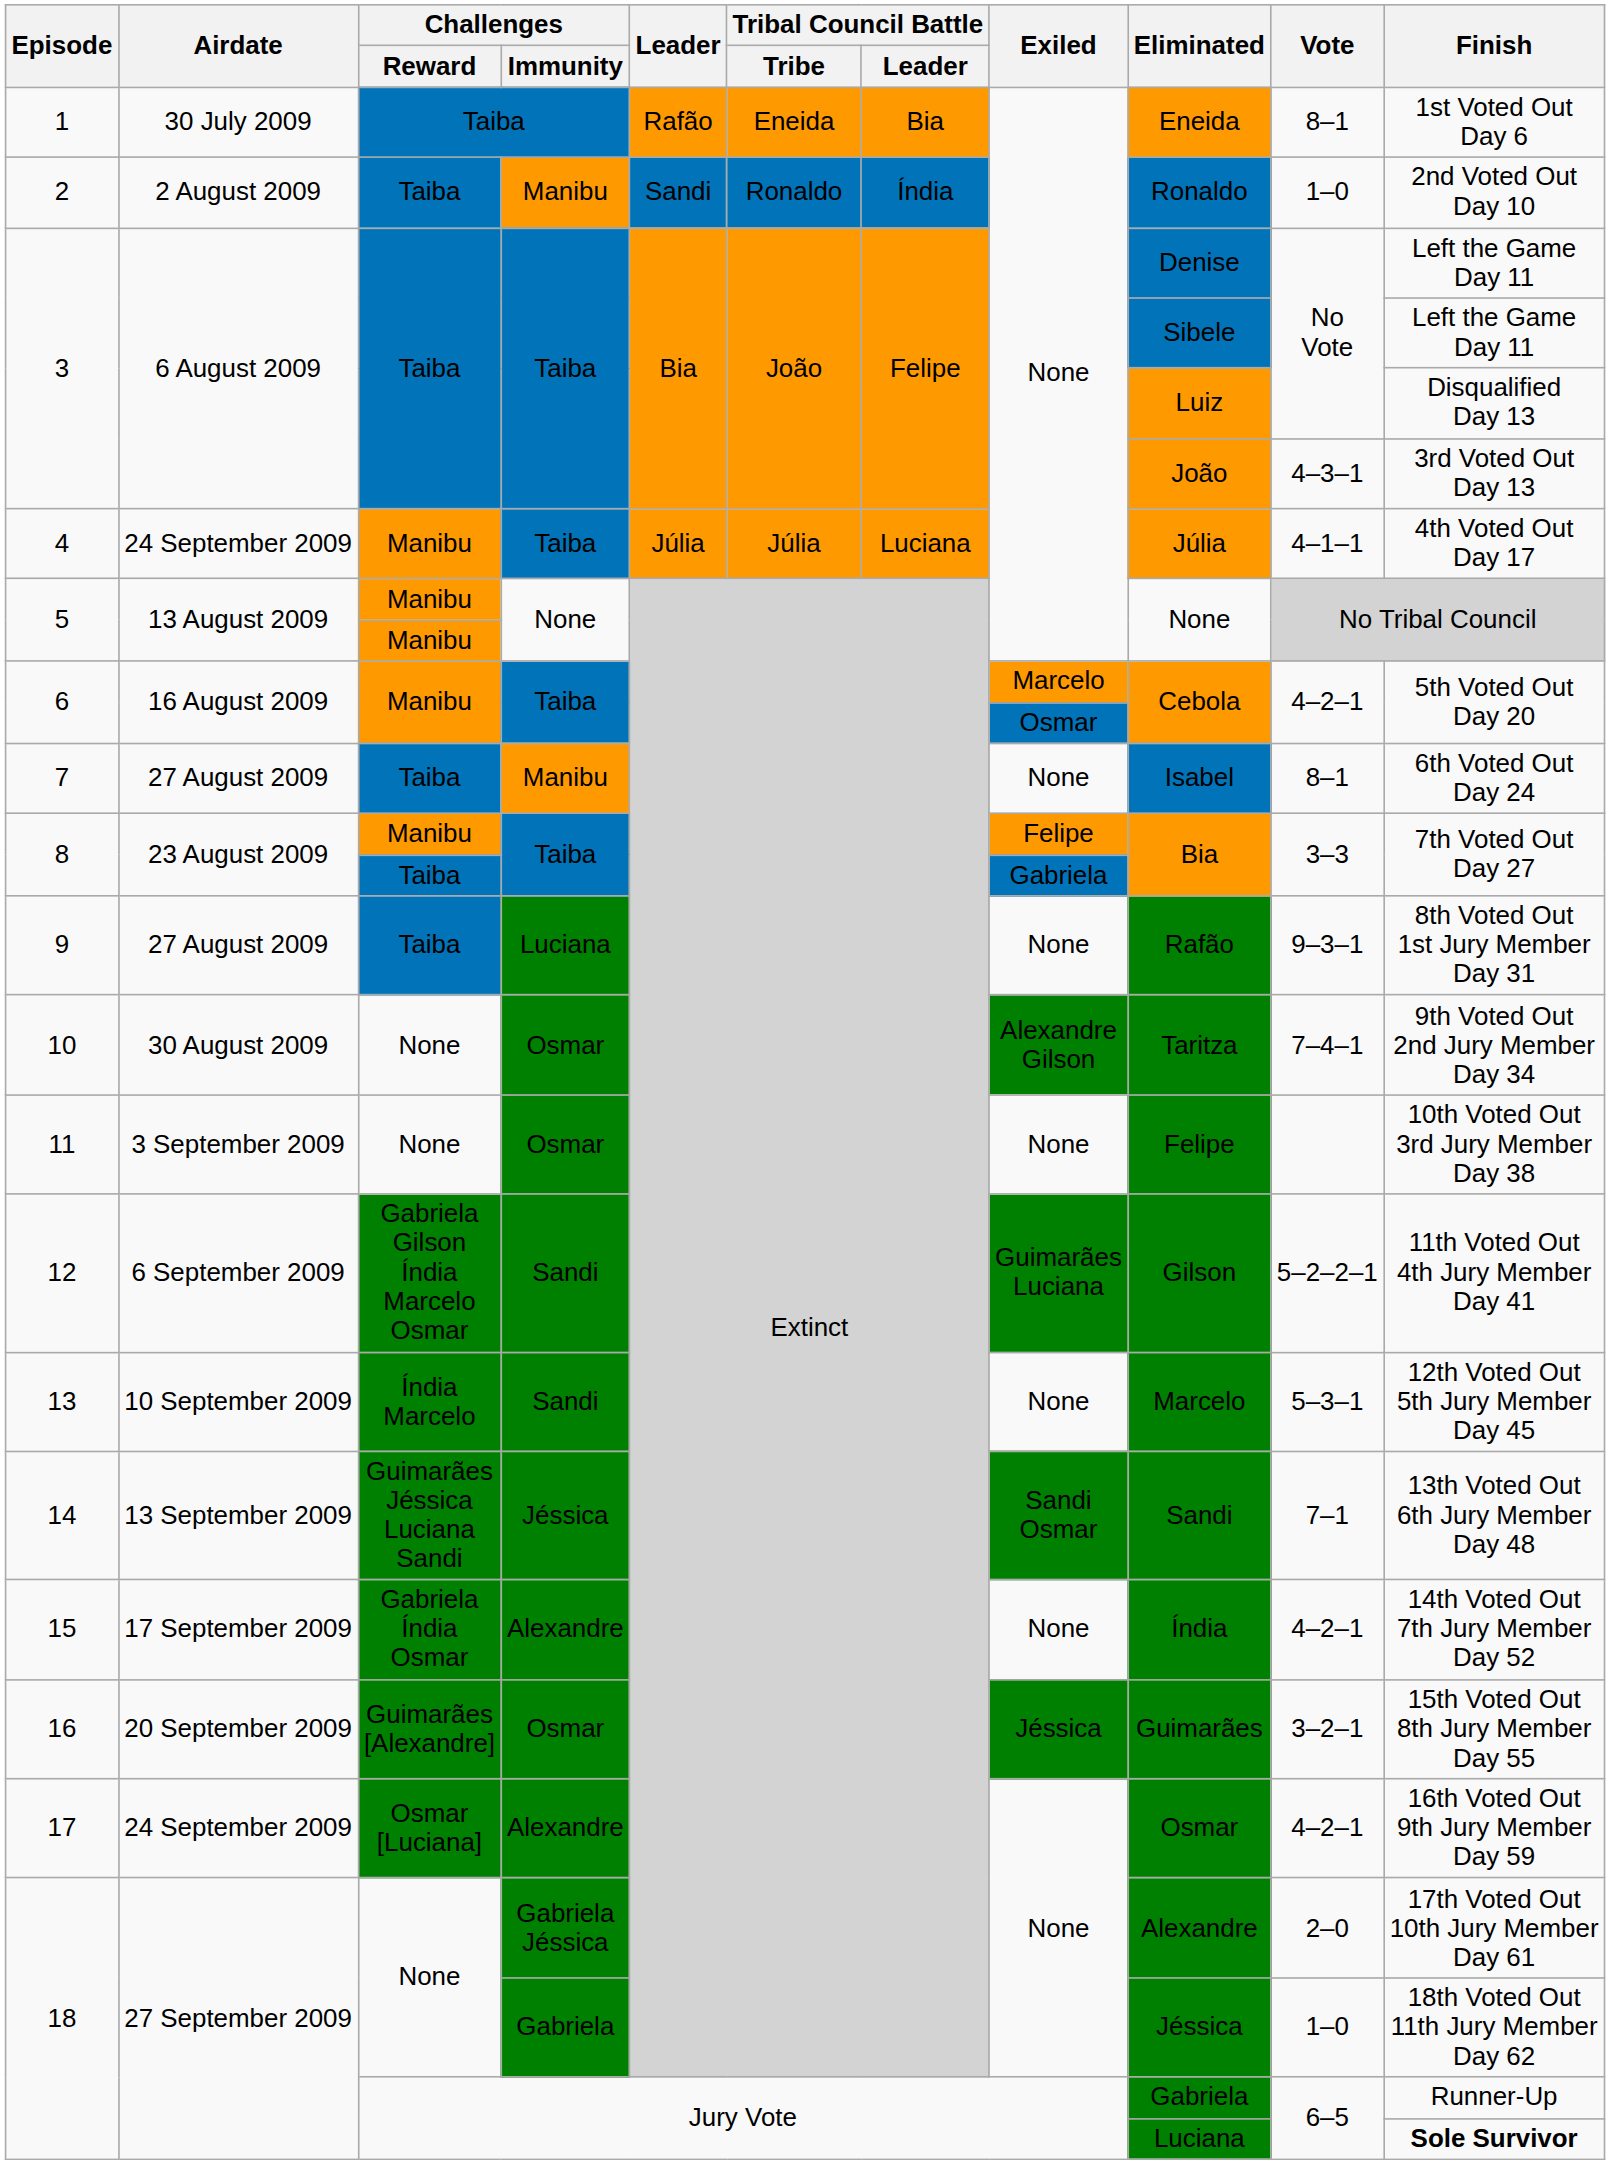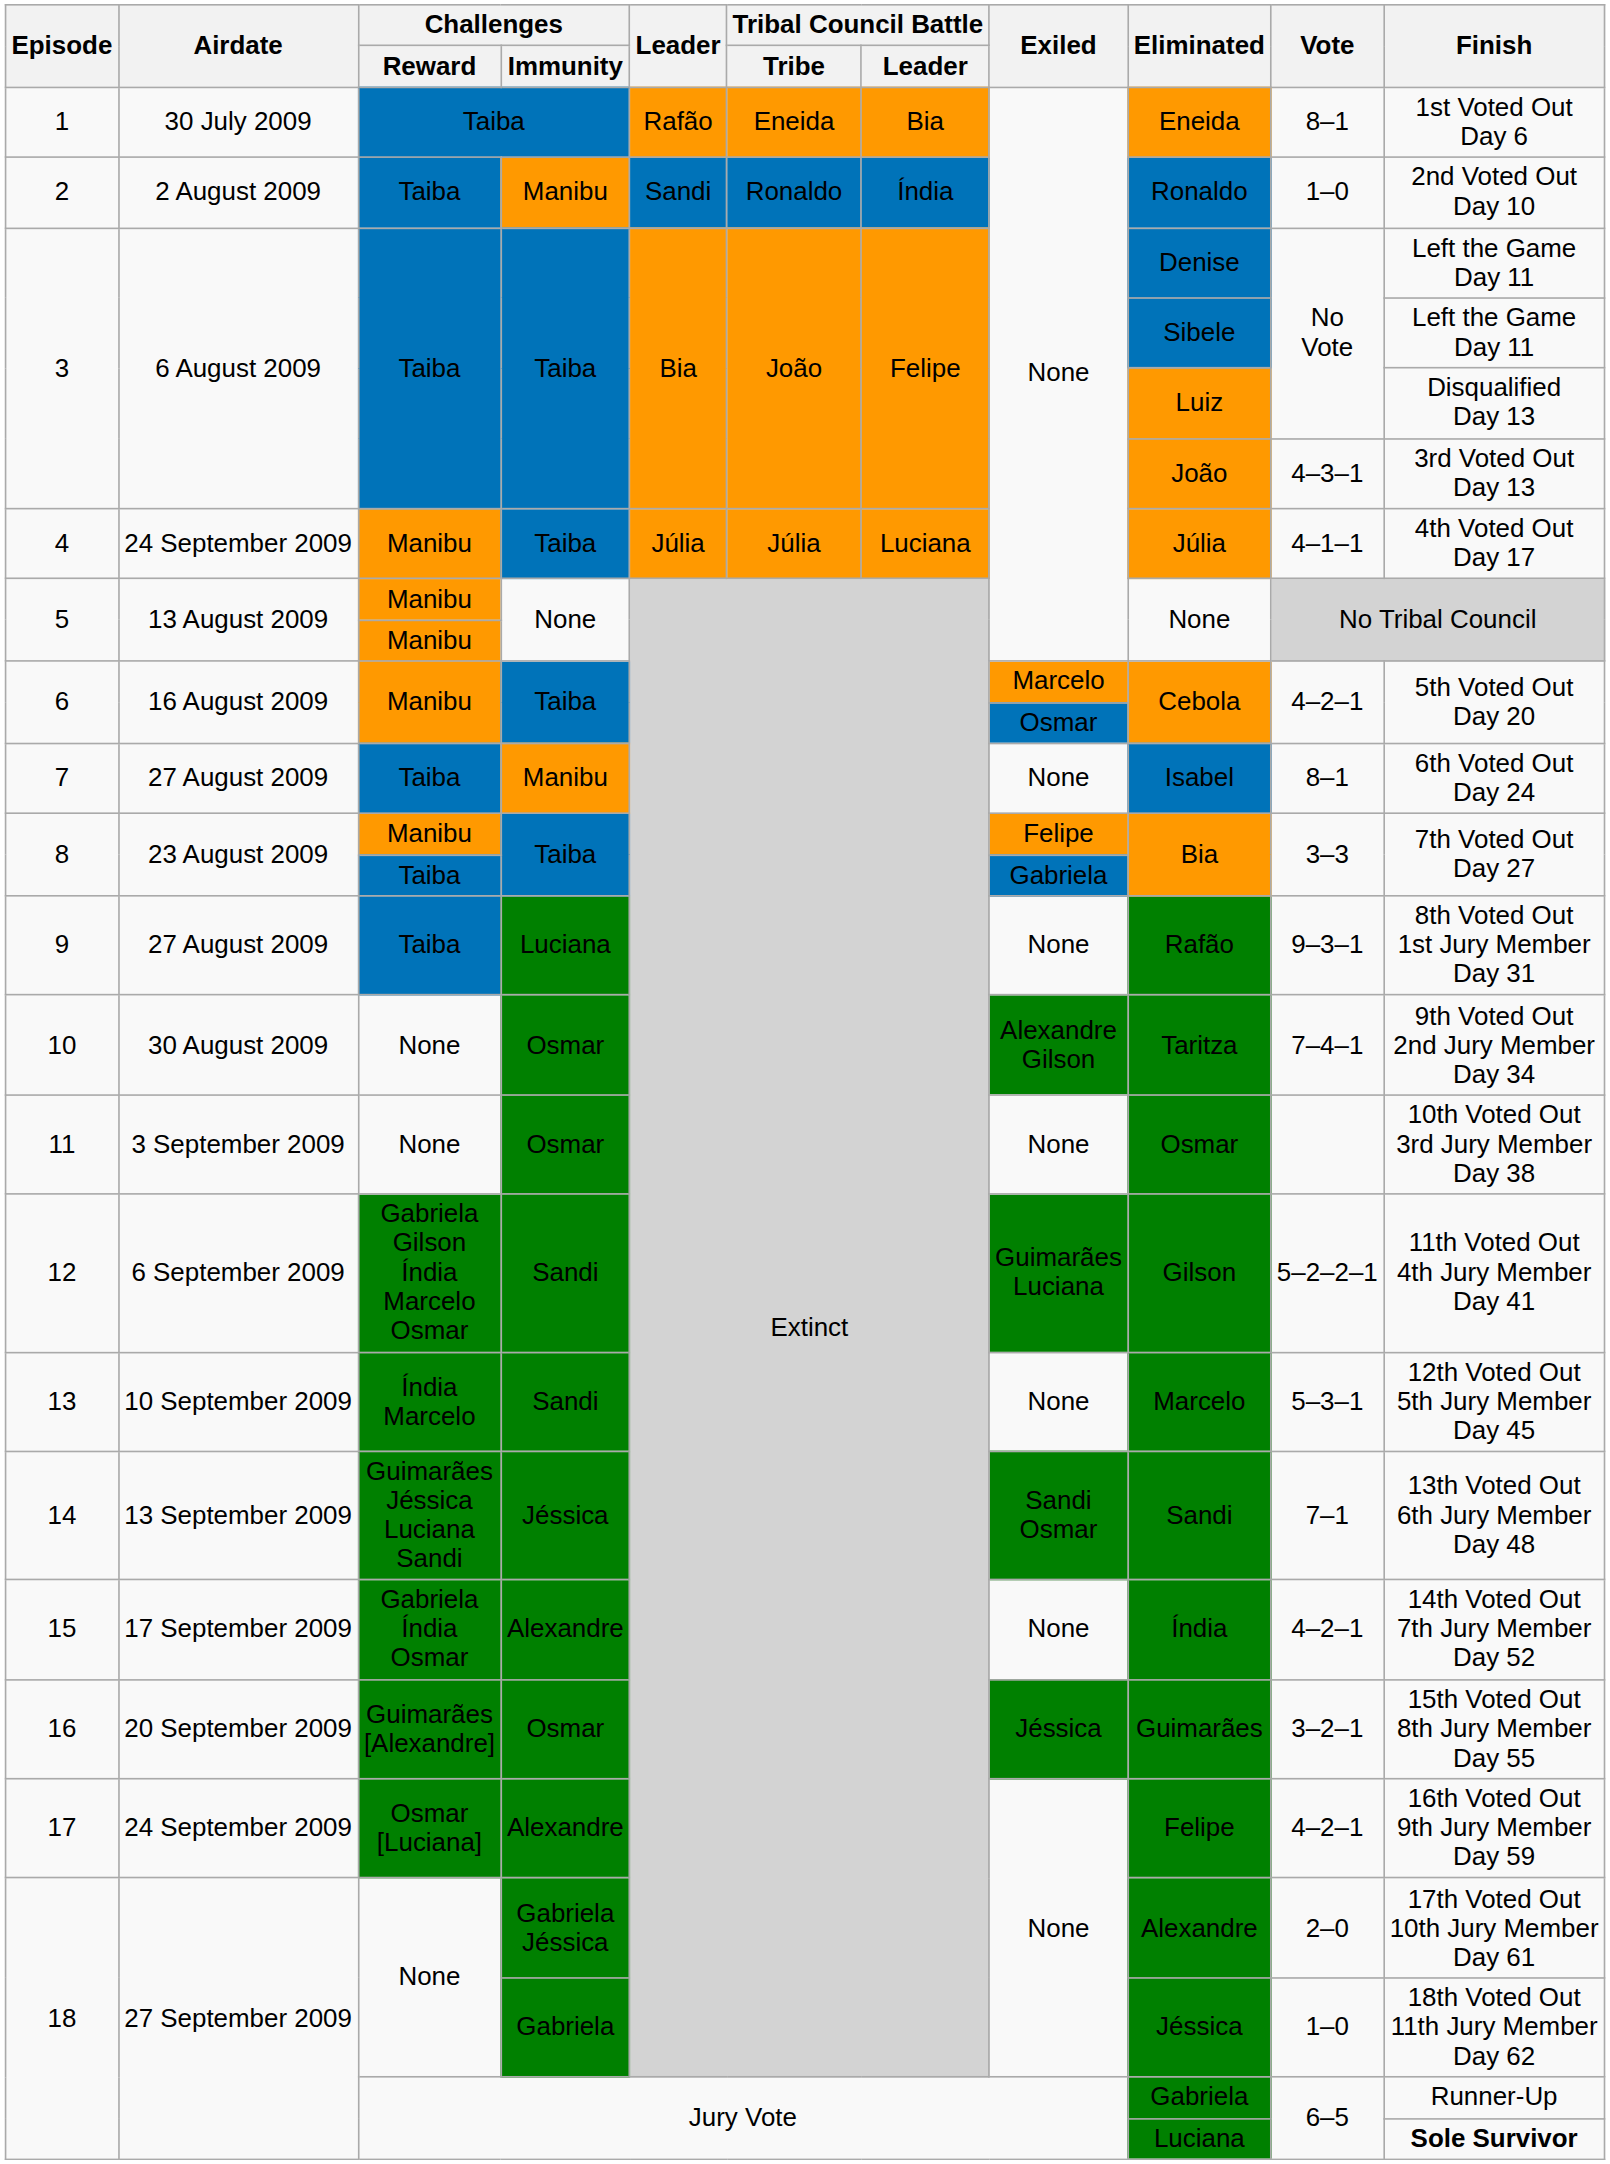11 | Eliminated: Felipe -> Osmar
17 | Eliminated: Osmar -> Felipe
